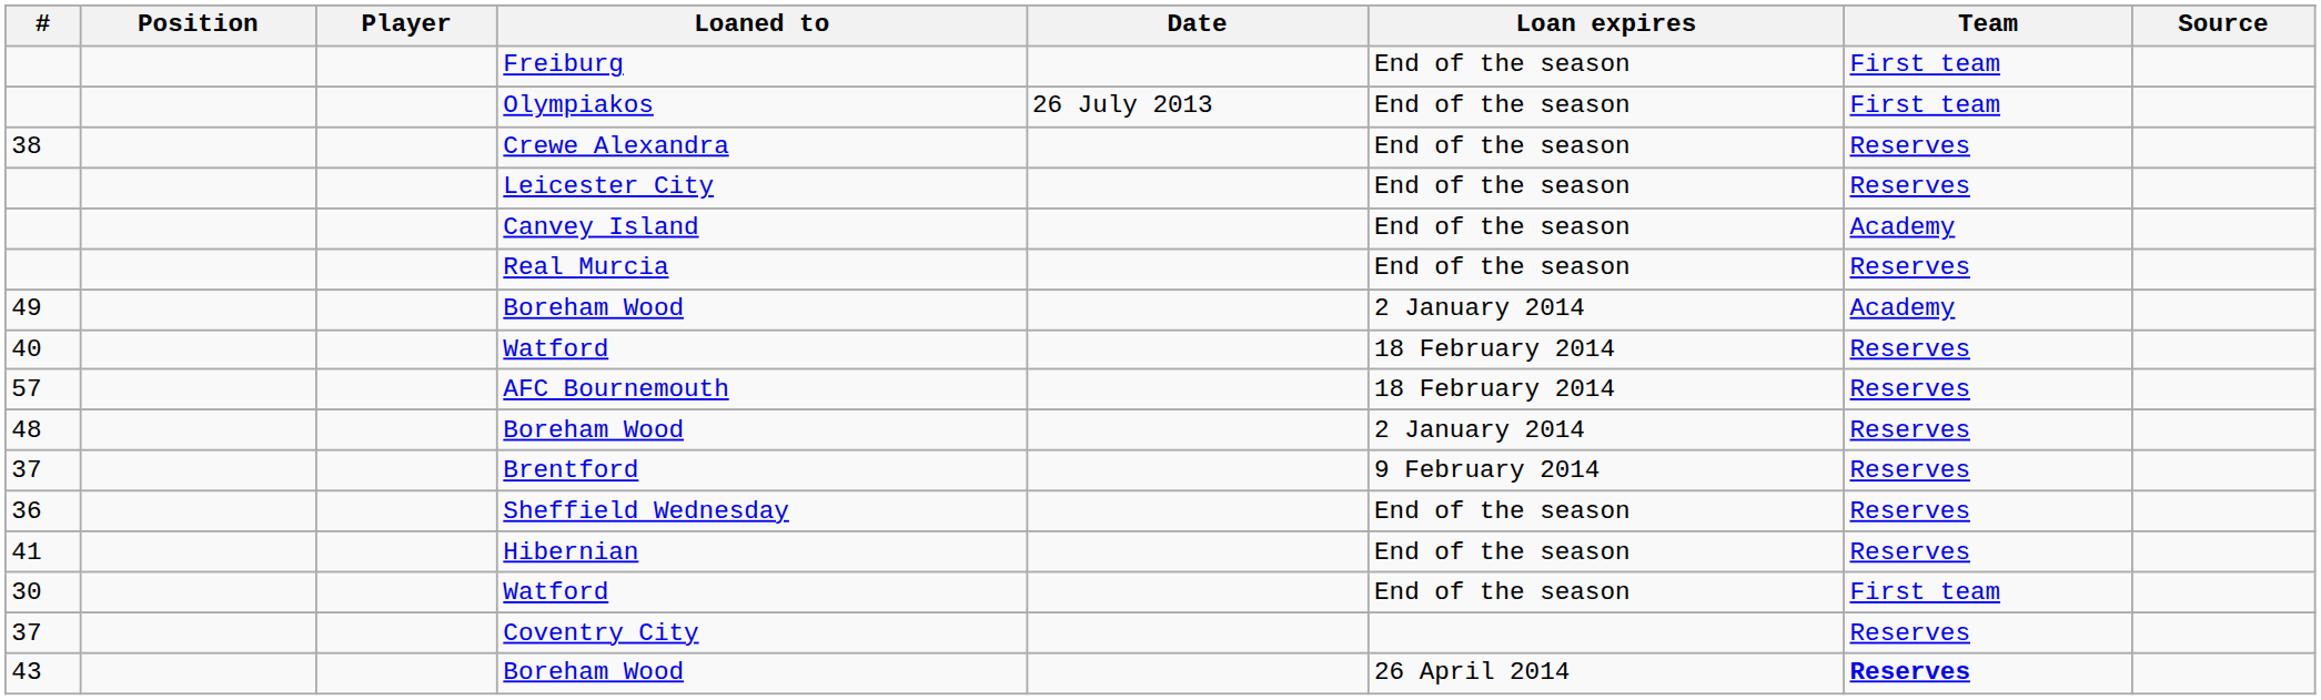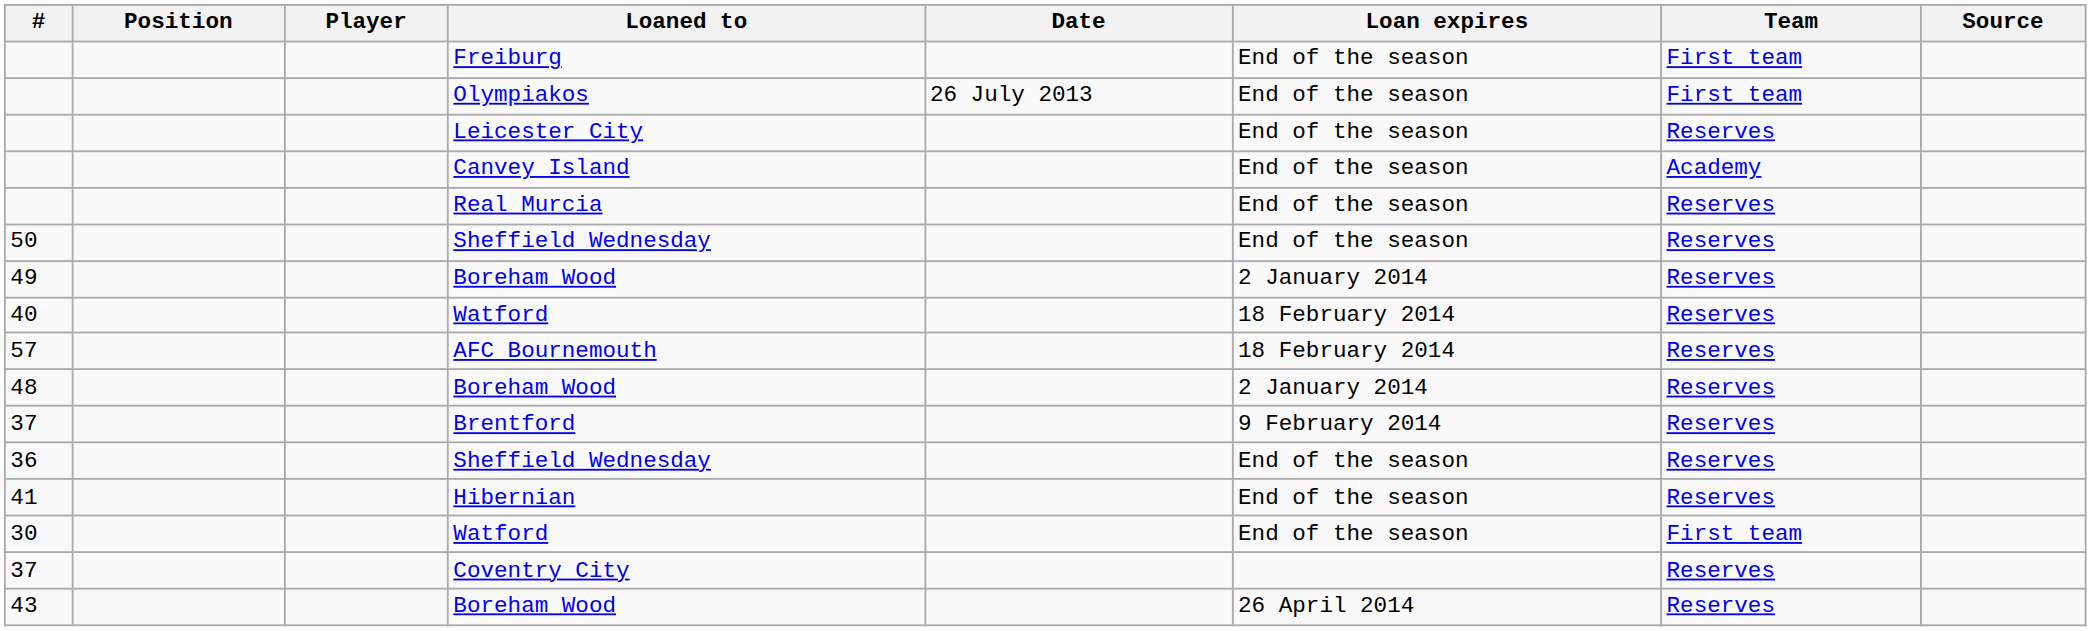- row: 38 | Crewe Alexandra | End of the season | Reserves
+ row: 50 | Sheffield Wednesday | End of the season | Reserves
49 / Boreham Wood | Team: Academy -> Reserves
43 / Boreham Wood | Team: bold -> normal
